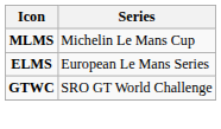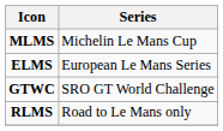+ row: RLMS | Road to Le Mans only
